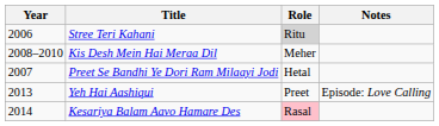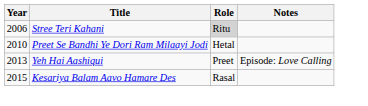- row: 2008–2010 | Kis Desh Mein Hai Meraa Dil | Meher
Preet Se Bandhi Ye Dori Ram Milaayi Jodi | Year: 2007 -> 2010
Kesariya Balam Aavo Hamare Des | Year: 2014 -> 2015
Kesariya Balam Aavo Hamare Des | Role: pink background -> no background
